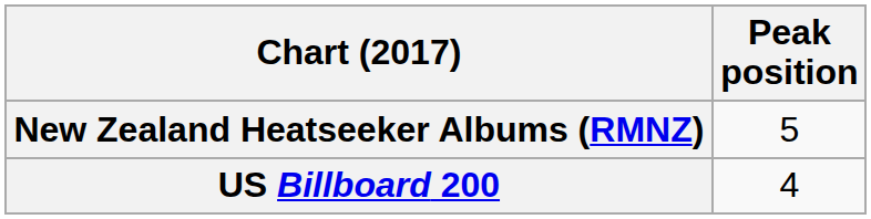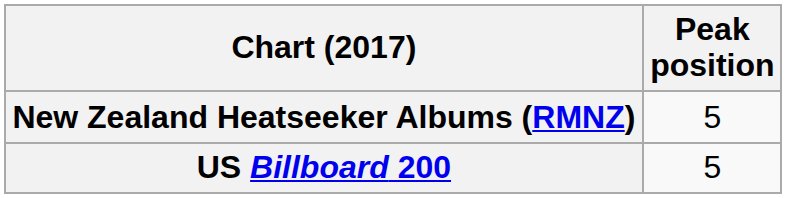US Billboard 200 | Peak position: 4 -> 5
